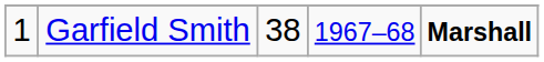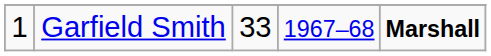Garfield Smith | column 3: 38 -> 33
